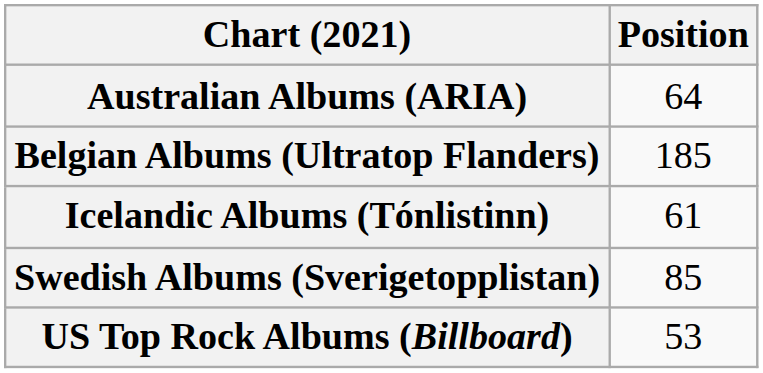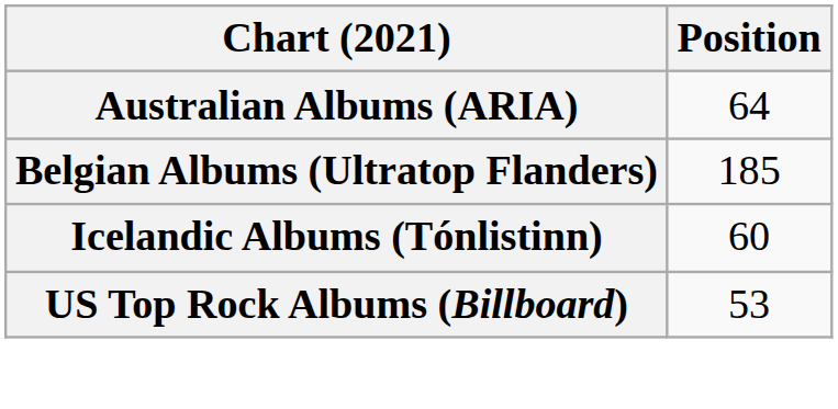Icelandic Albums (Tónlistinn) | Position: 61 -> 60
- row: Swedish Albums (Sverigetopplistan) | 85
